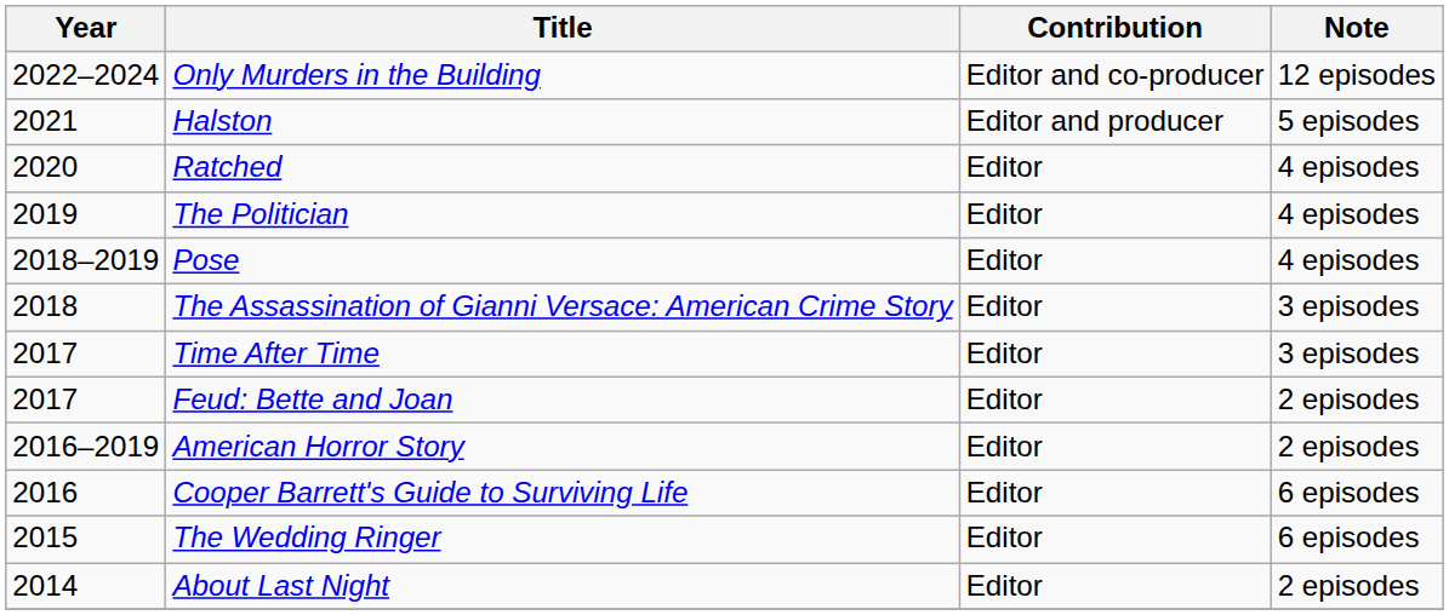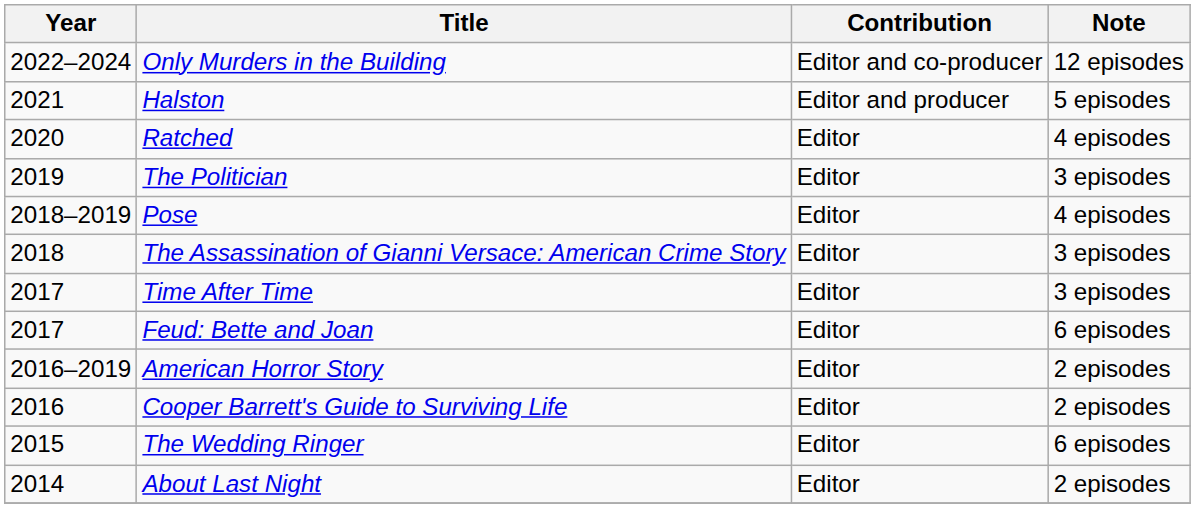The Politician | Note: 4 episodes -> 3 episodes
Feud: Bette and Joan | Note: 2 episodes -> 6 episodes
Cooper Barrett's Guide to Surviving Life | Note: 6 episodes -> 2 episodes
